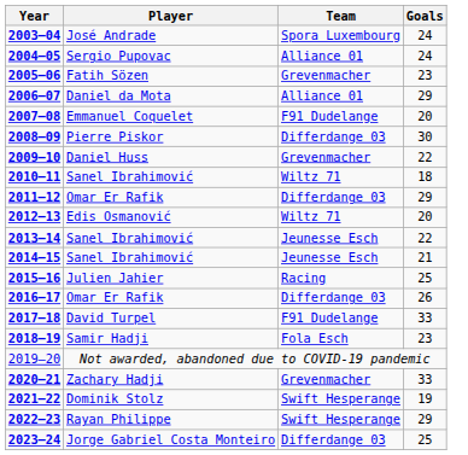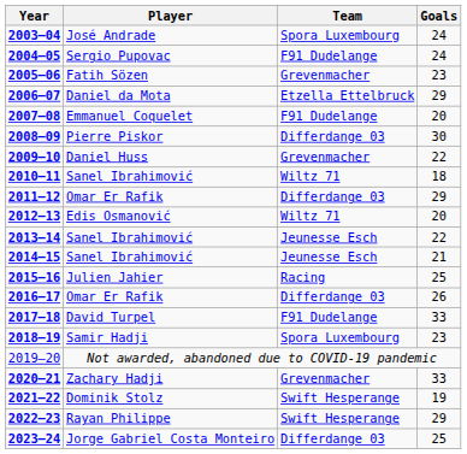2004–05 | Team: Alliance 01 -> F91 Dudelange
2006–07 | Team: Alliance 01 -> Etzella Ettelbruck
2018–19 | Team: Fola Esch -> Spora Luxembourg
